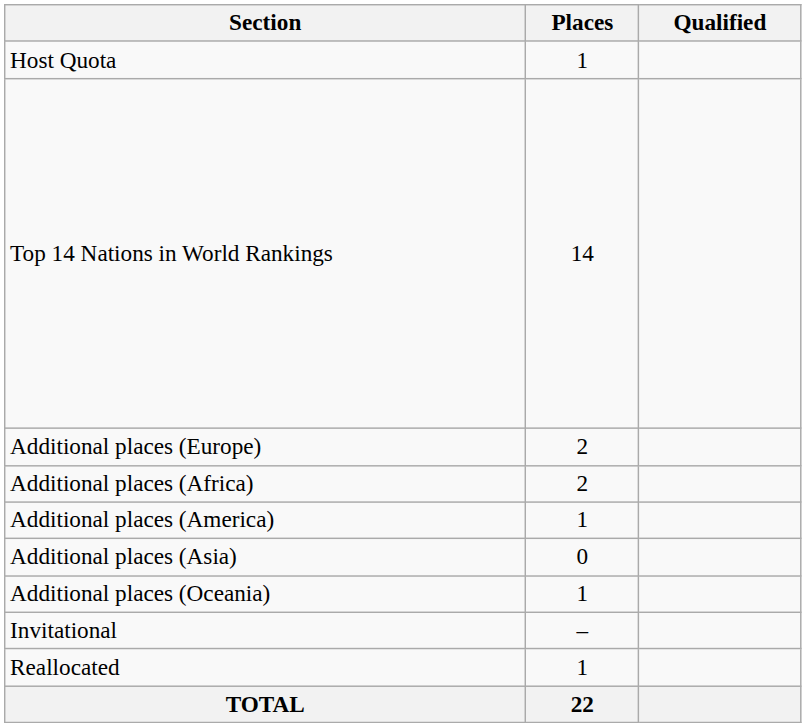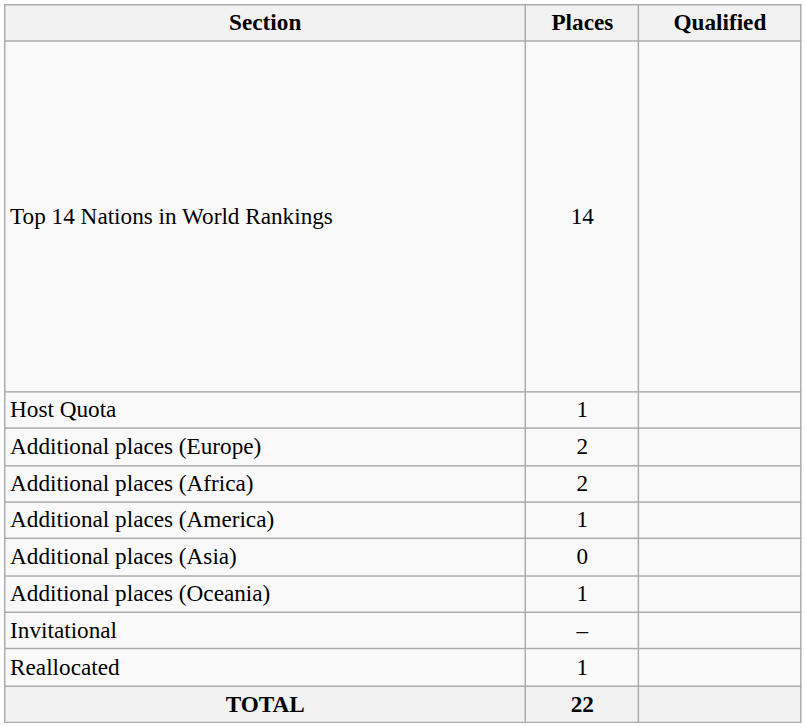rows swapped: Host Quota <-> Top 14 Nations in World Rankings
